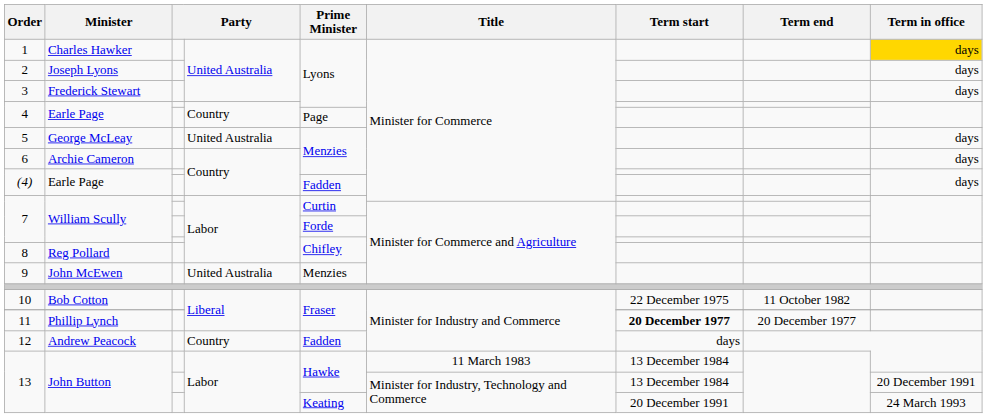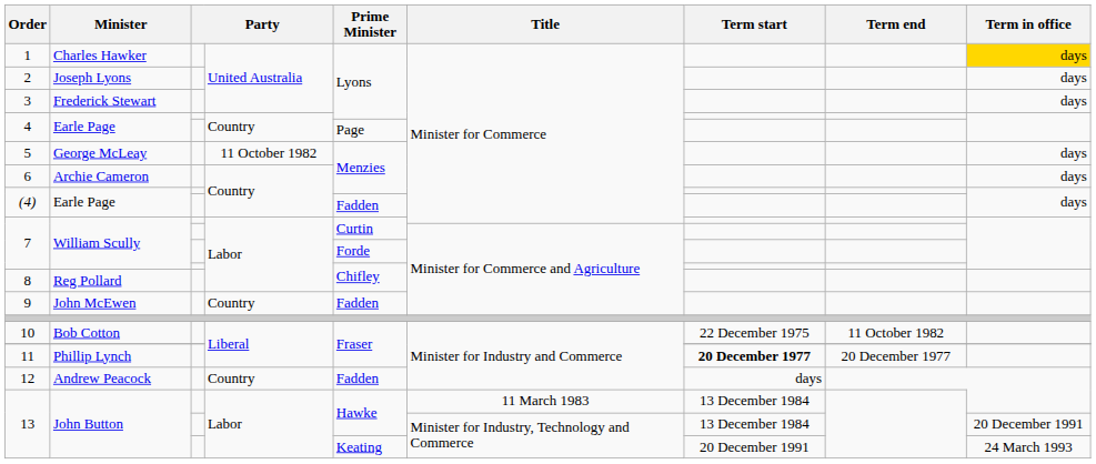5 | column 4: United Australia -> 11 October 1982
9 | column 4: United Australia -> Country
9 | Prime Minister: Menzies -> Fadden
